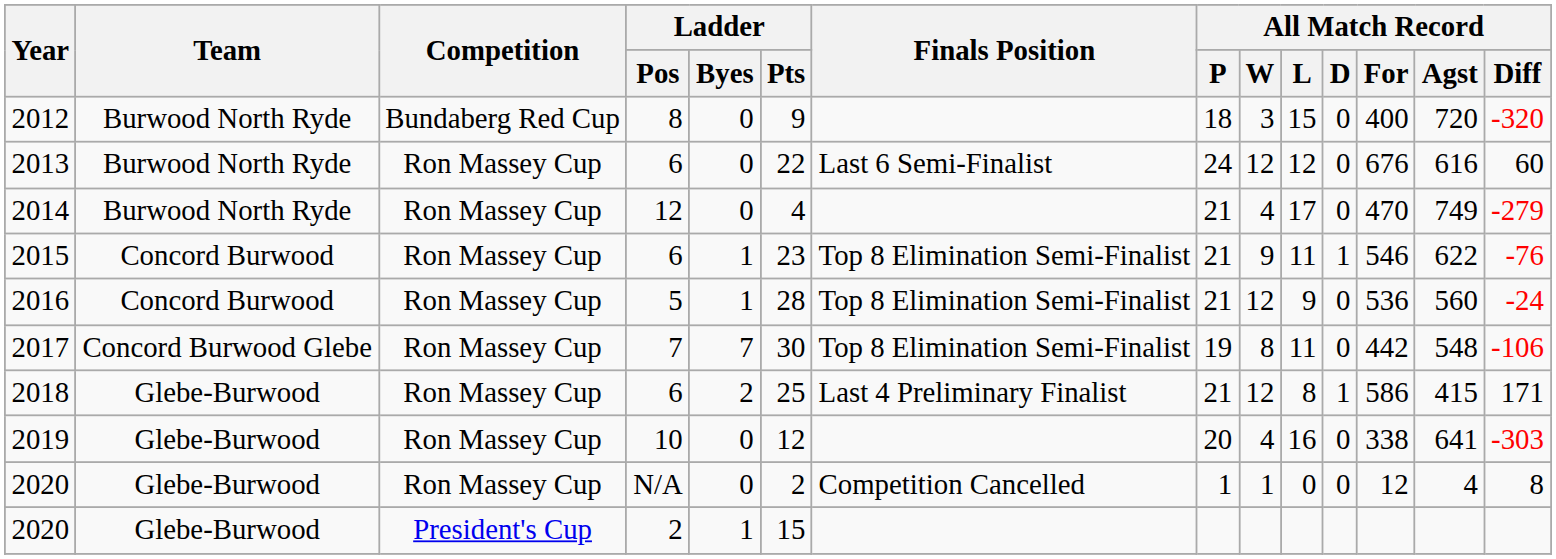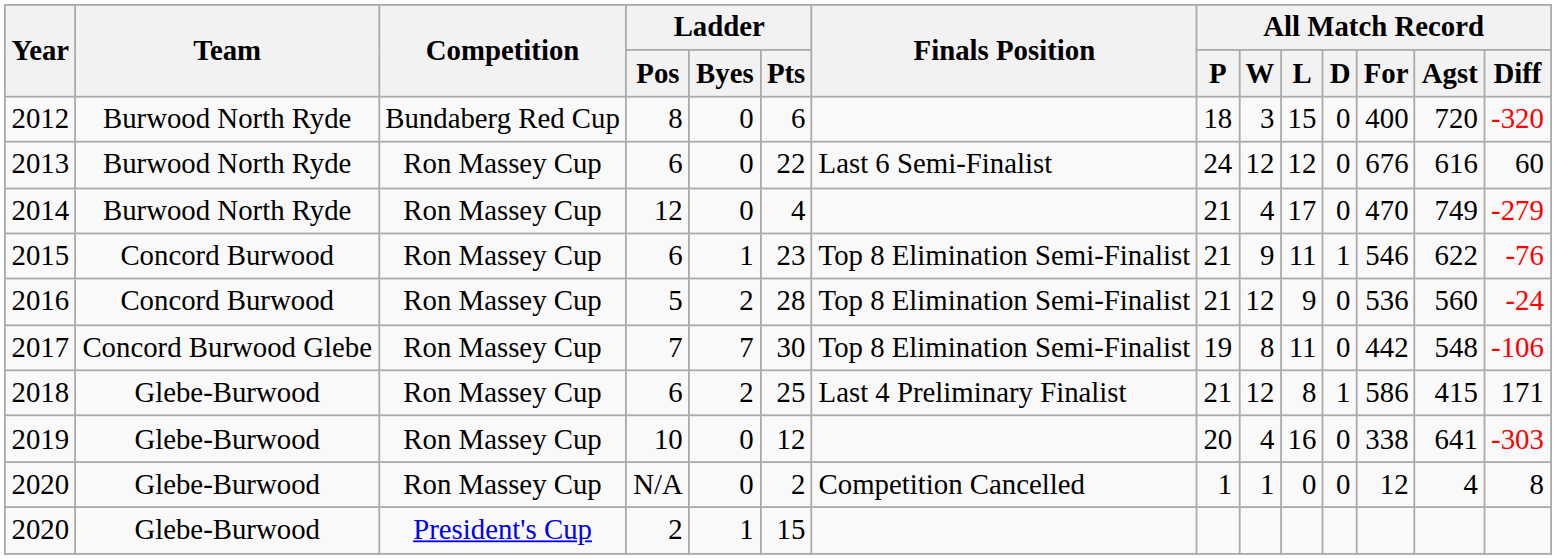2012 | Ladder / Pts: 9 -> 6
2016 | Ladder / Byes: 1 -> 2
